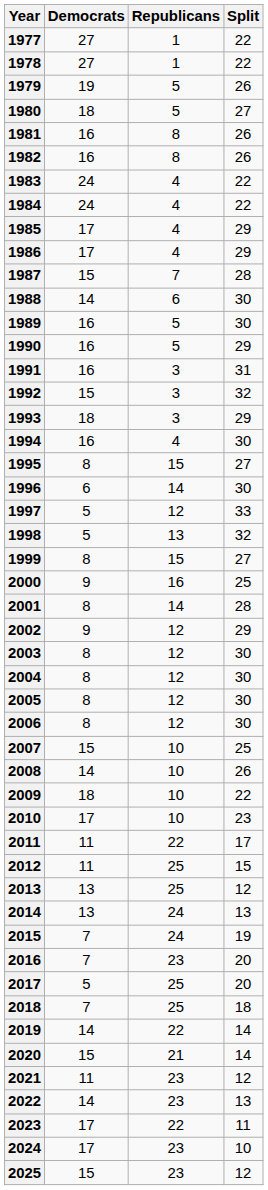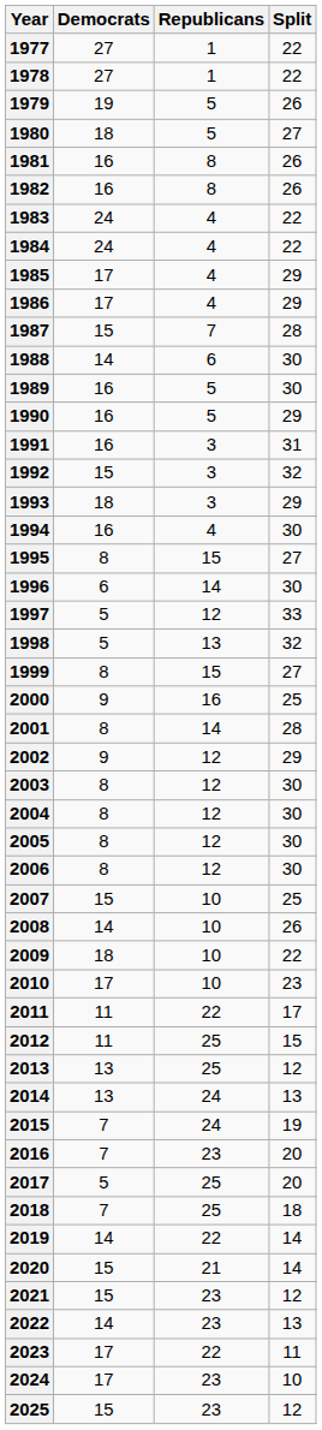2021 | Democrats: 11 -> 15
